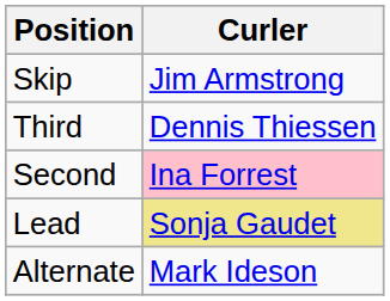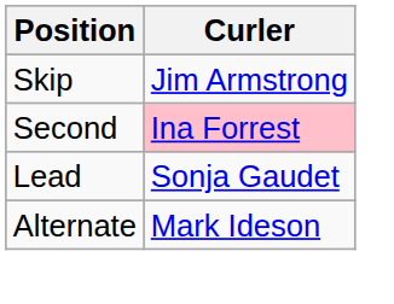- row: Third | Dennis Thiessen
Lead | Curler: khaki background -> no background
